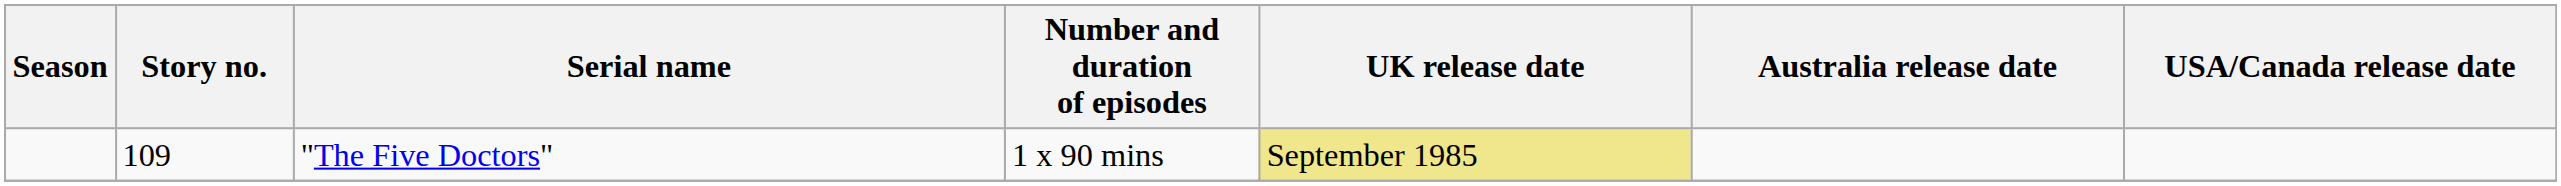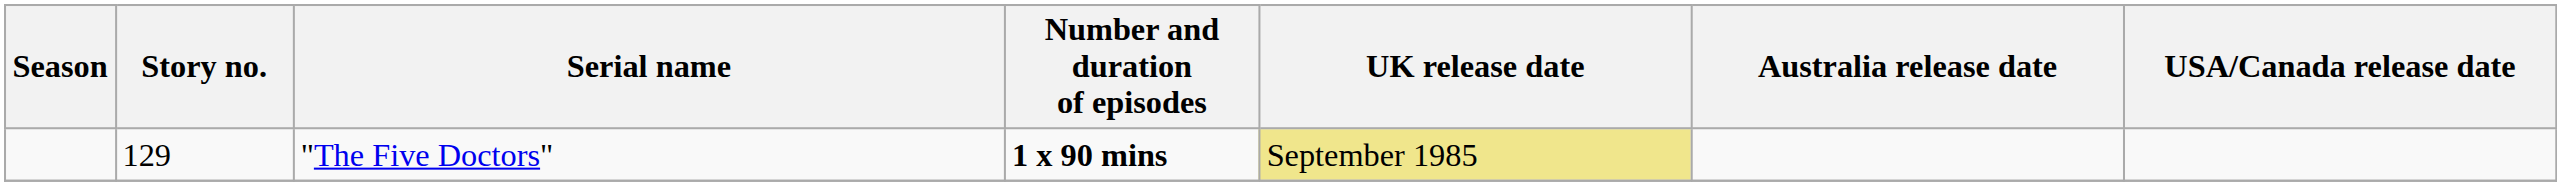"The Five Doctors" | Story no.: 109 -> 129
"The Five Doctors" | Number and duration of episodes: normal -> bold
